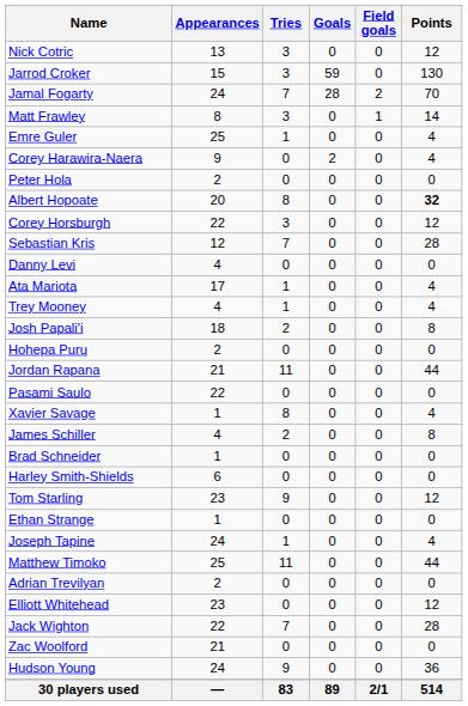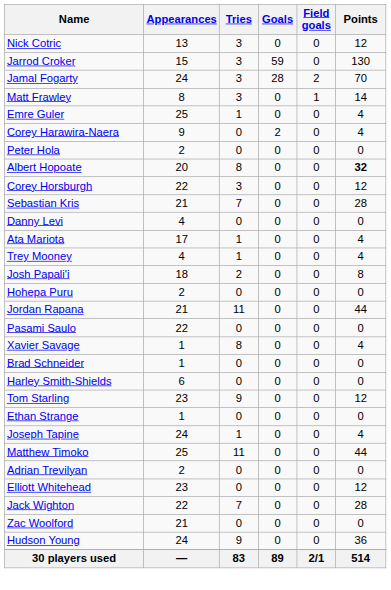Jamal Fogarty | Tries: 7 -> 3
Sebastian Kris | Appearances: 12 -> 21
- row: James Schiller | 4 | 2 | 0 | 0 | 8
